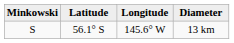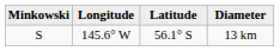columns swapped: Latitude <-> Longitude
